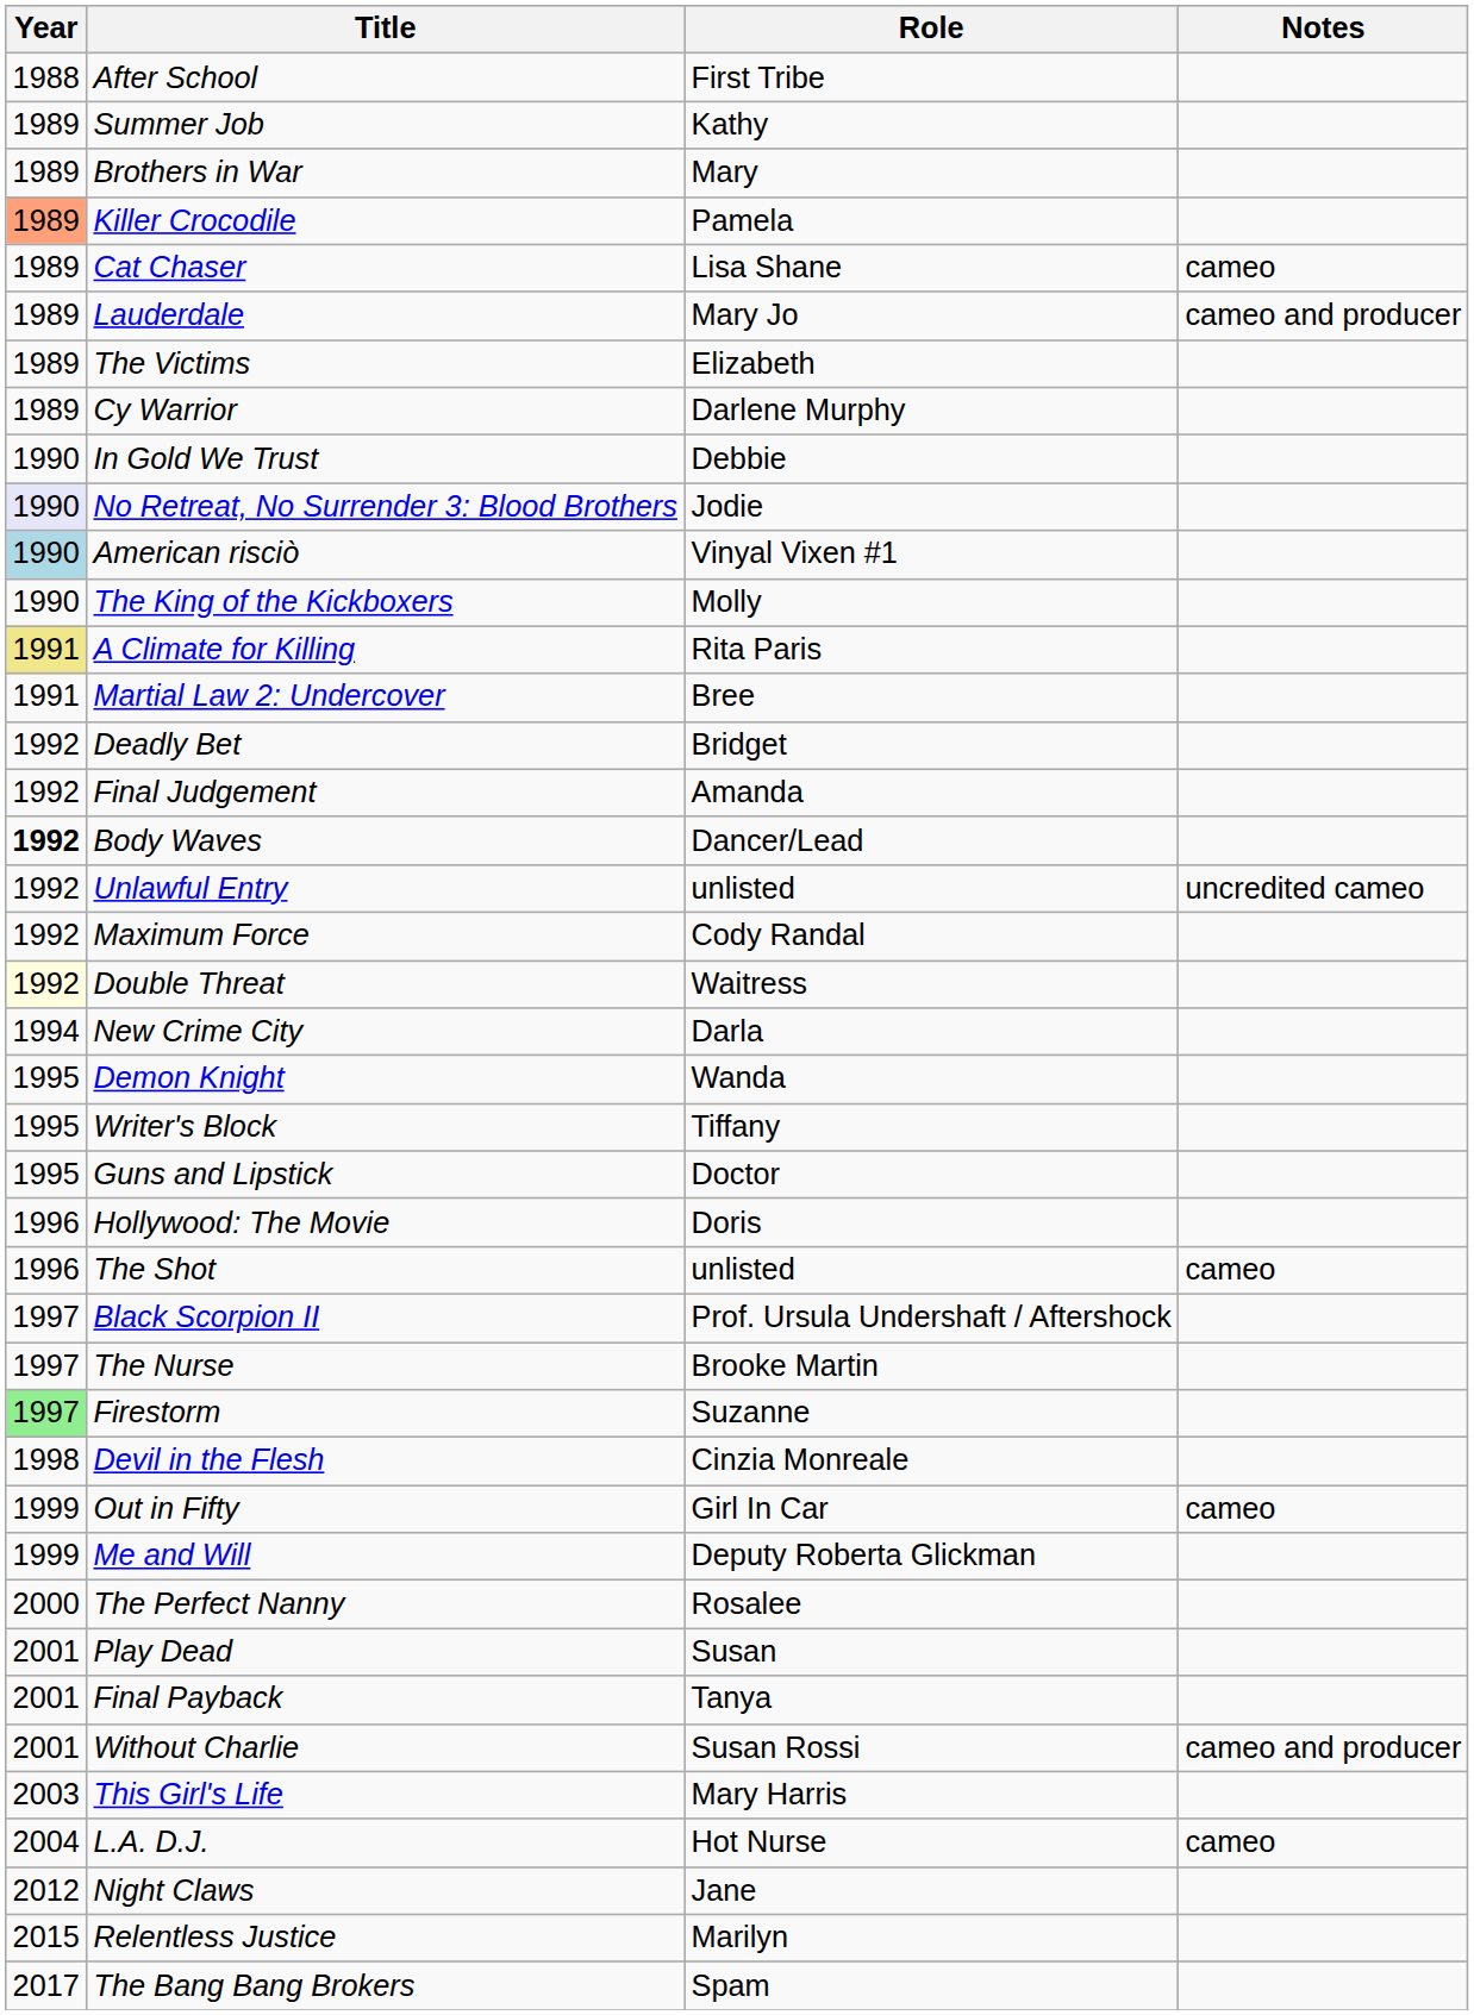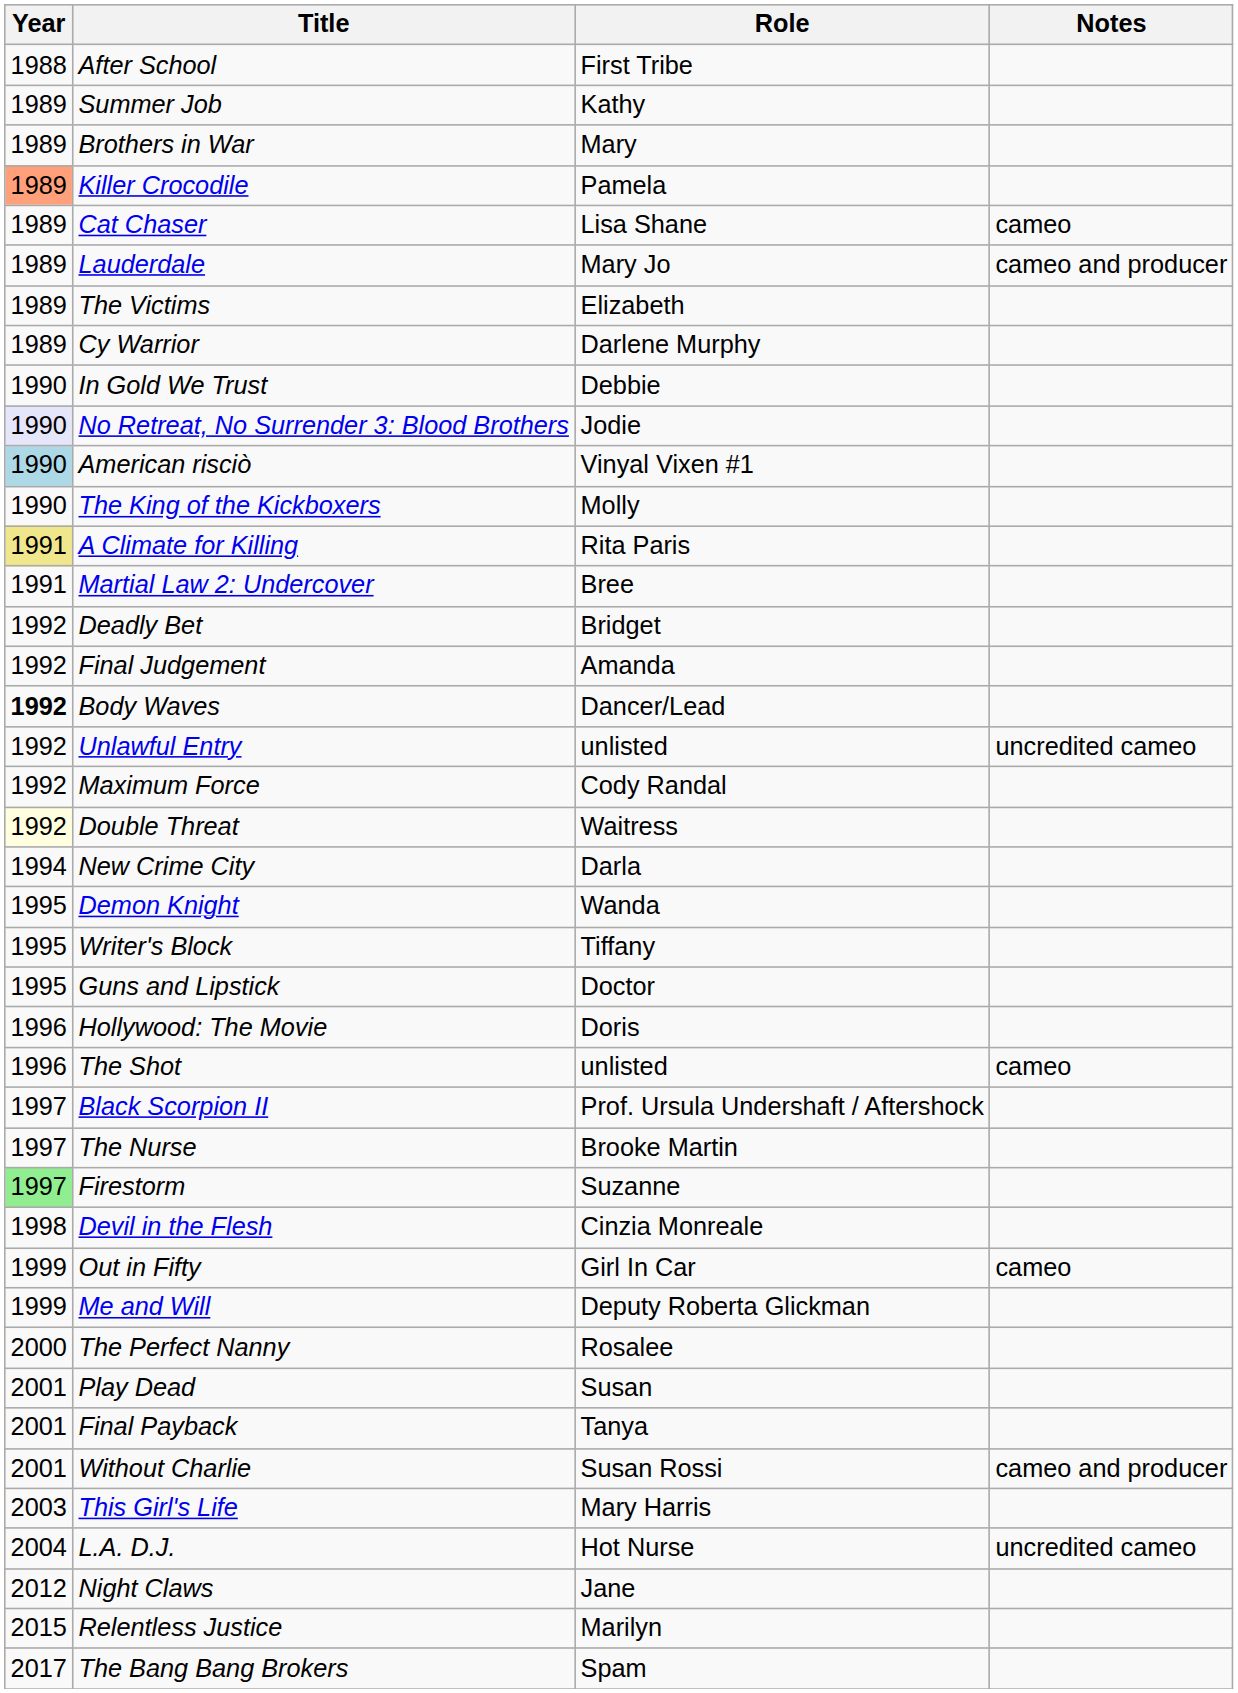L.A. D.J. | Notes: cameo -> uncredited cameo
